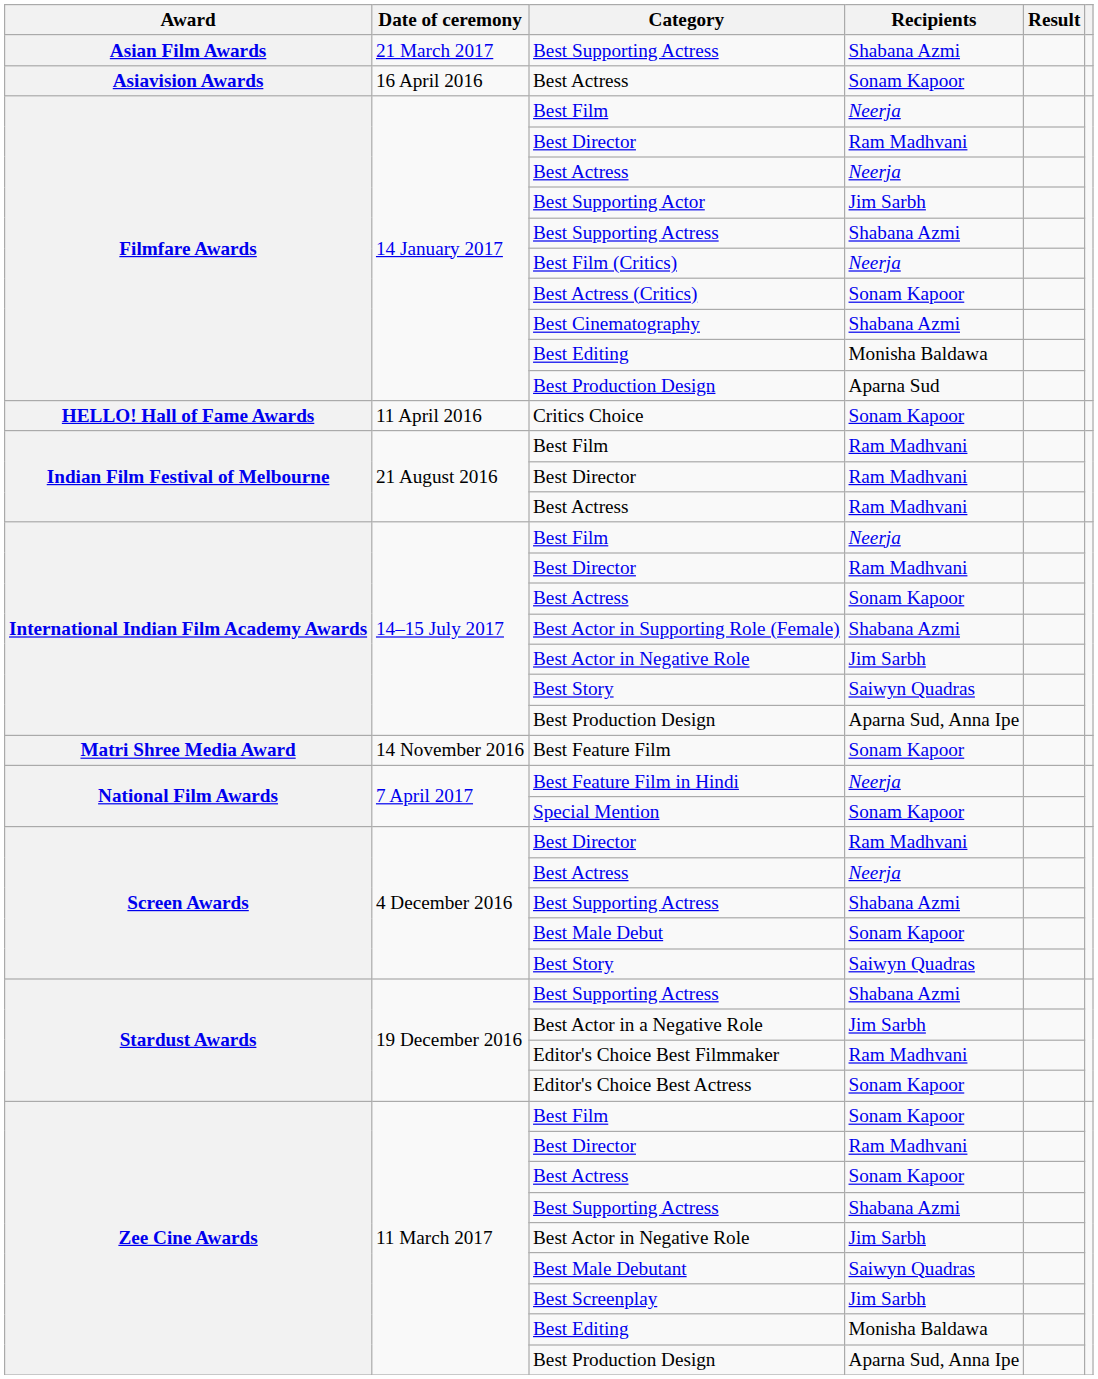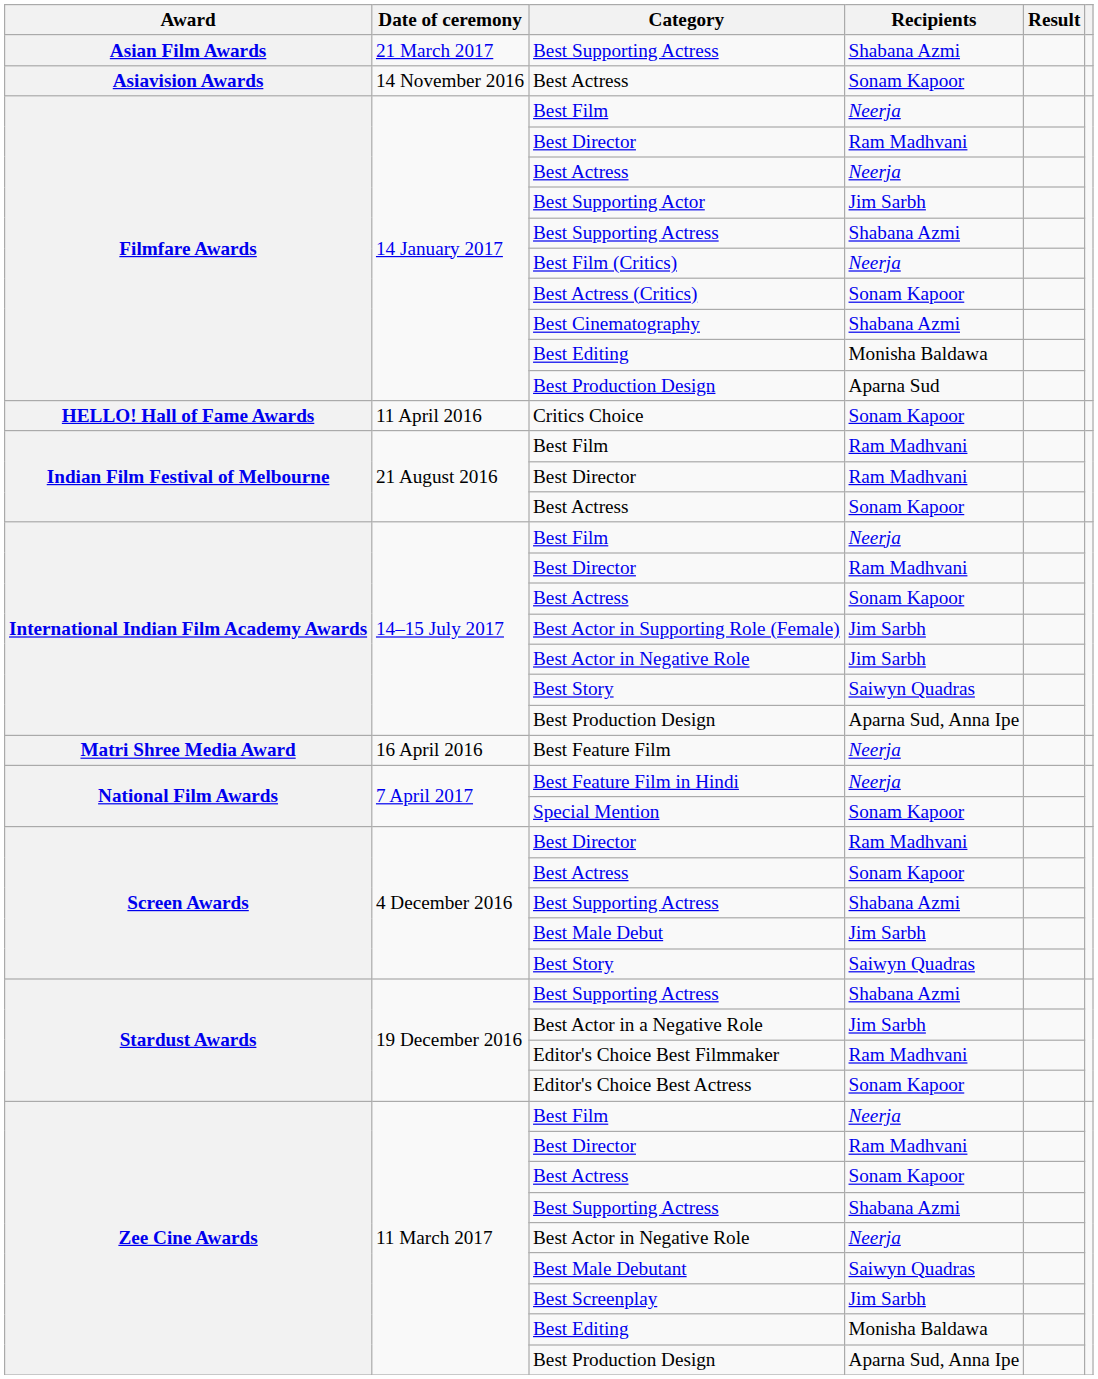Asiavision Awards / Best Actress | Date of ceremony: 16 April 2016 -> 14 November 2016
Indian Film Festival of Melbourne / Best Actress | Recipients: Ram Madhvani -> Sonam Kapoor
Best Actor in Supporting Role (Female) | Recipients: Shabana Azmi -> Jim Sarbh
Best Feature Film | Date of ceremony: 14 November 2016 -> 16 April 2016
Best Feature Film | Recipients: Sonam Kapoor -> Neerja
Screen Awards / Best Actress | Recipients: Neerja -> Sonam Kapoor
Best Male Debut | Recipients: Sonam Kapoor -> Jim Sarbh
Zee Cine Awards / Best Film | Recipients: Sonam Kapoor -> Neerja
Zee Cine Awards / Best Actor in Negative Role | Recipients: Jim Sarbh -> Neerja
